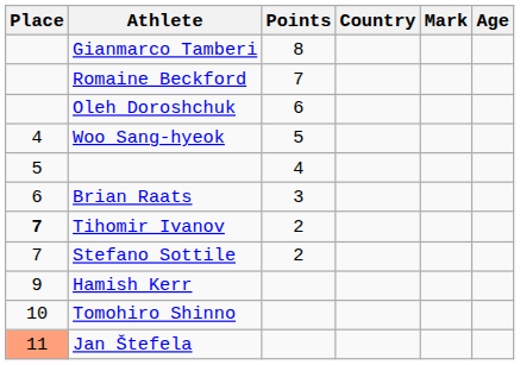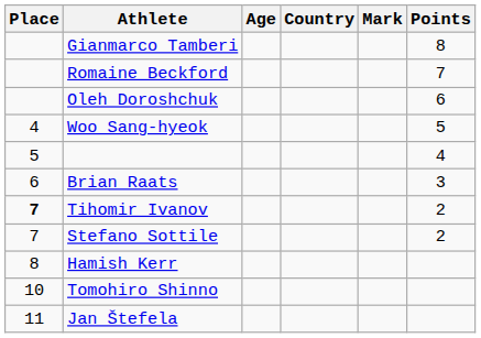columns swapped: Age <-> Points
Hamish Kerr | Place: 9 -> 8
Jan Štefela | Place: lightsalmon background -> no background
